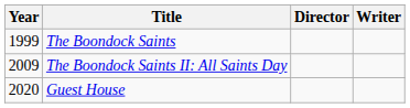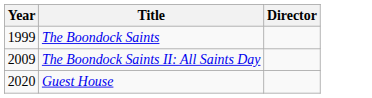- column: Writer
